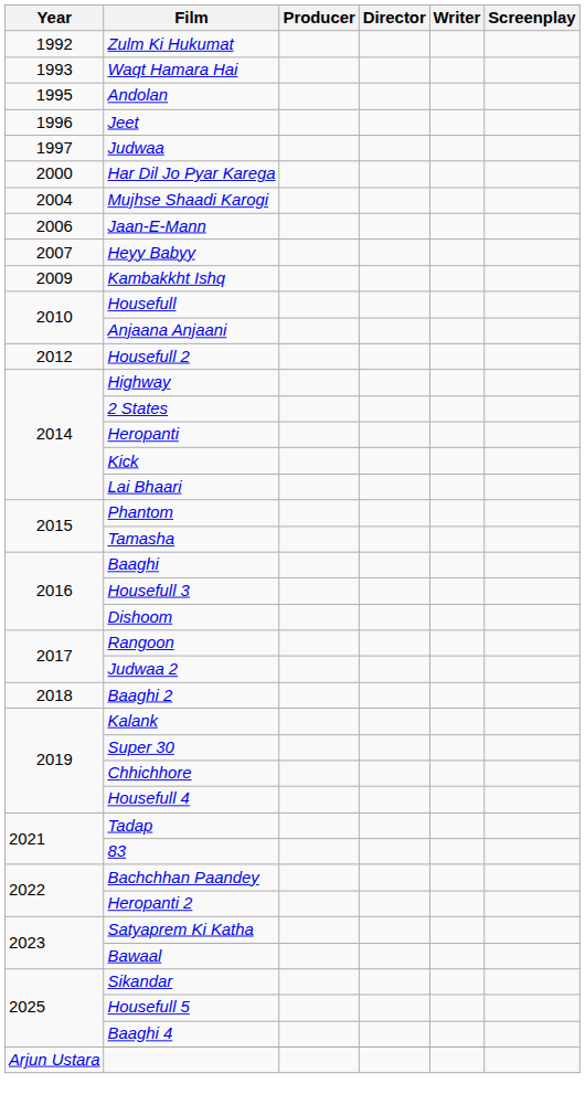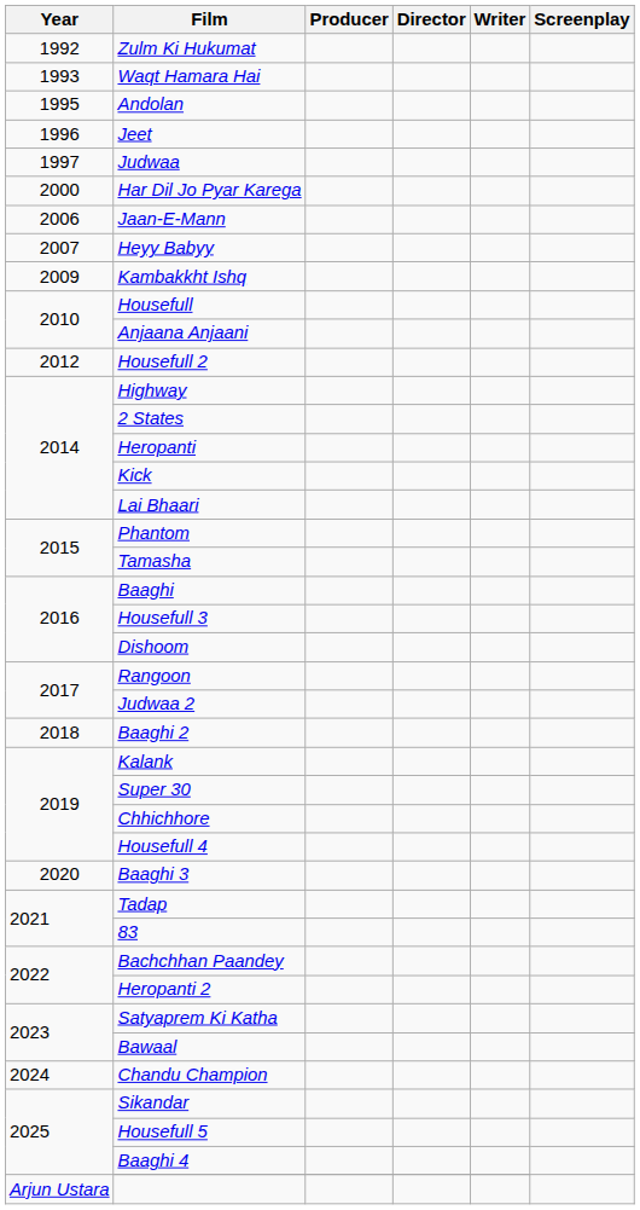- row: 2004 | Mujhse Shaadi Karogi
+ row: 2020 | Baaghi 3
+ row: 2024 | Chandu Champion
